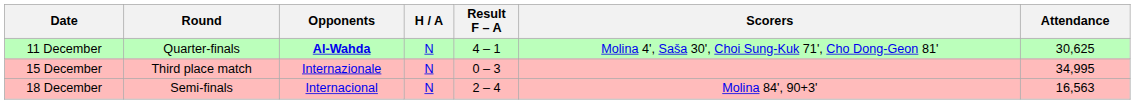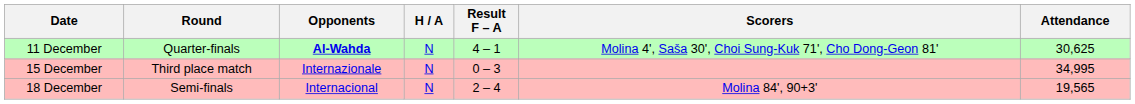18 December | Attendance: 16,563 -> 19,565
